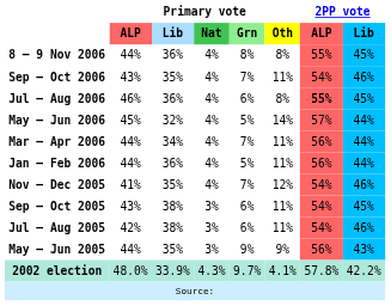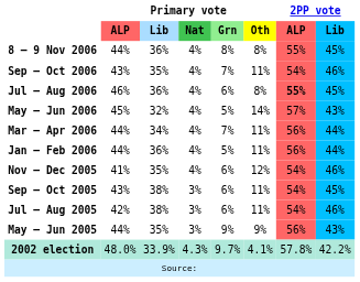May – Jun 2006 | 2PP vote / Lib: 44% -> 43%
Nov – Dec 2005 | Primary vote / Grn: 7% -> 6%
